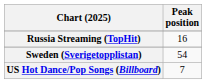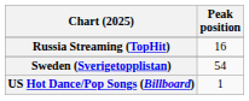US Hot Dance/Pop Songs (Billboard) | Peak position: 7 -> 1
